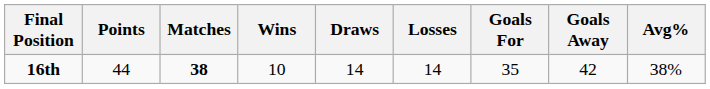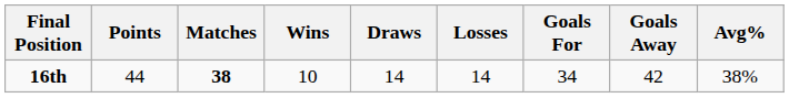16th | Goals For: 35 -> 34
